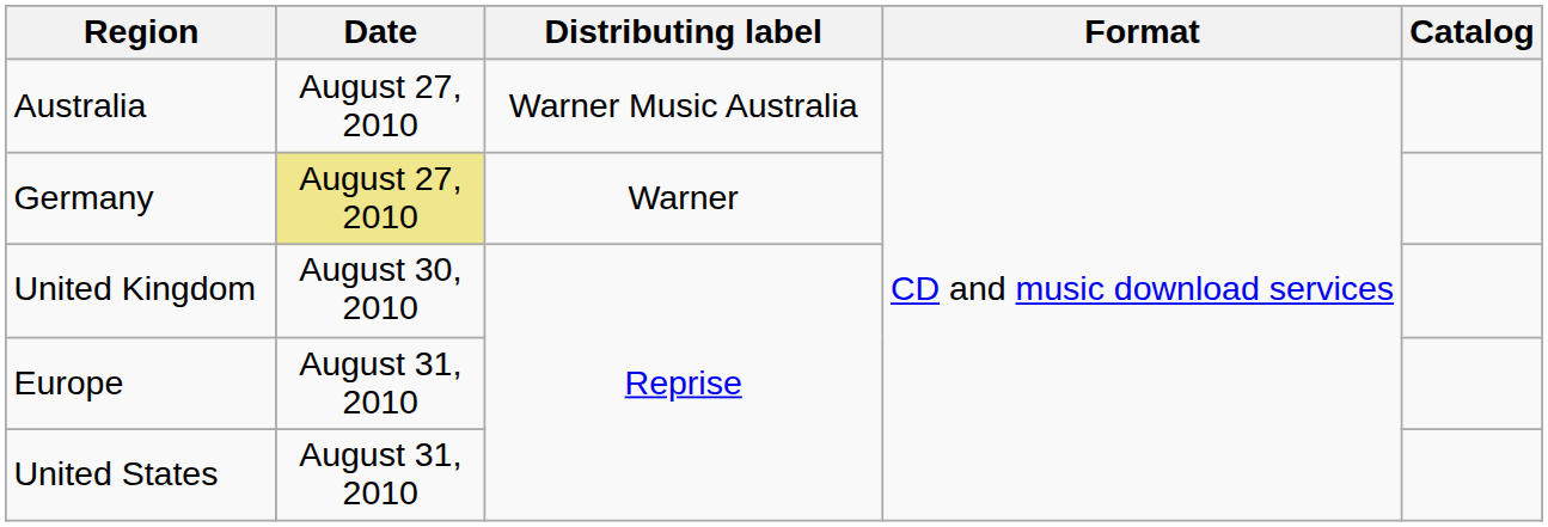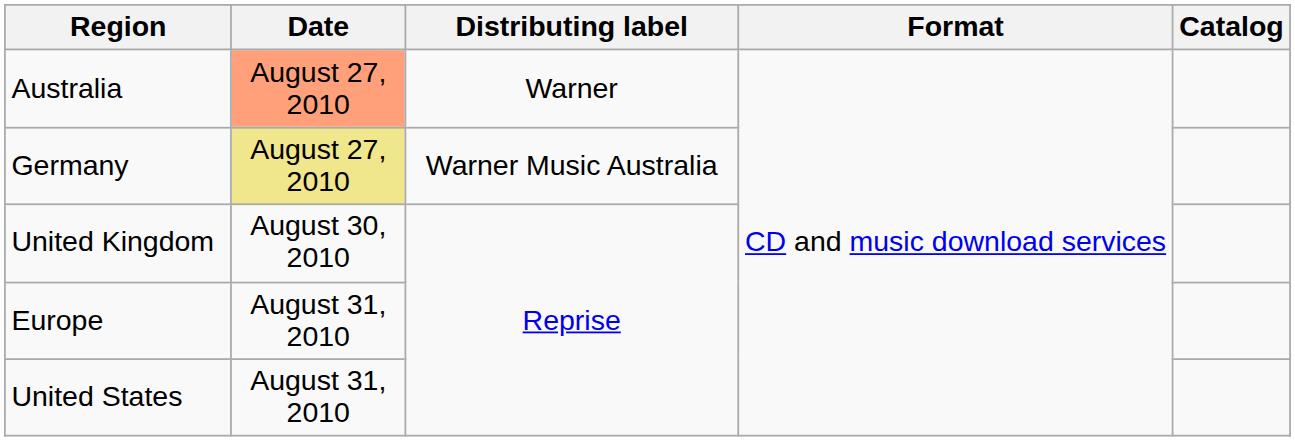Australia | Date: no background -> lightsalmon background
Australia | Distributing label: Warner Music Australia -> Warner
Germany | Distributing label: Warner -> Warner Music Australia
